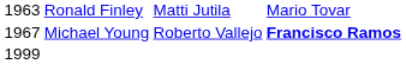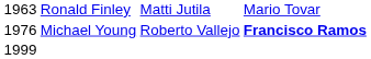Michael Young | column 1: 1967 -> 1976
